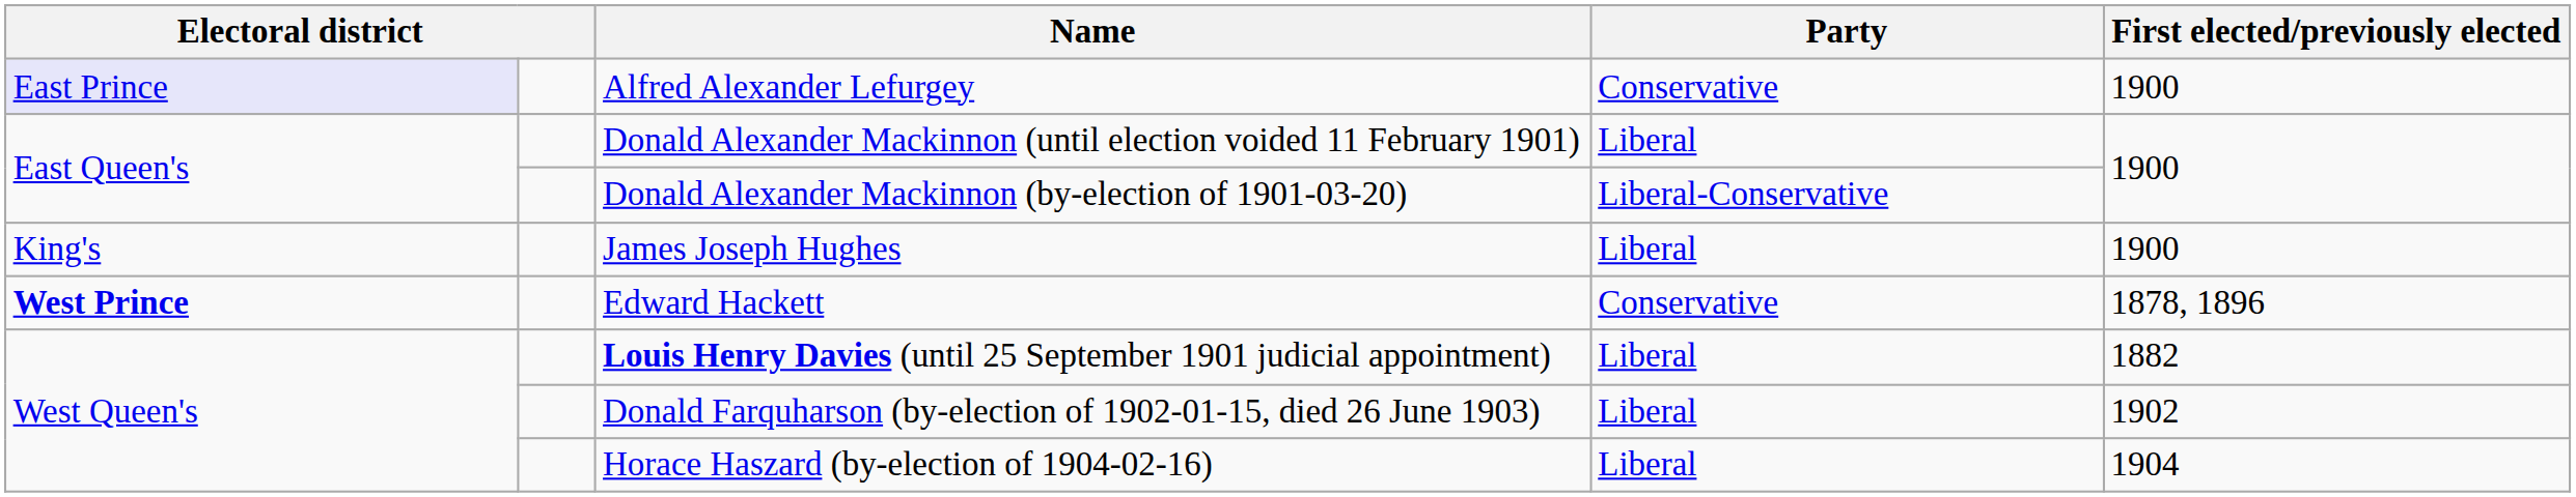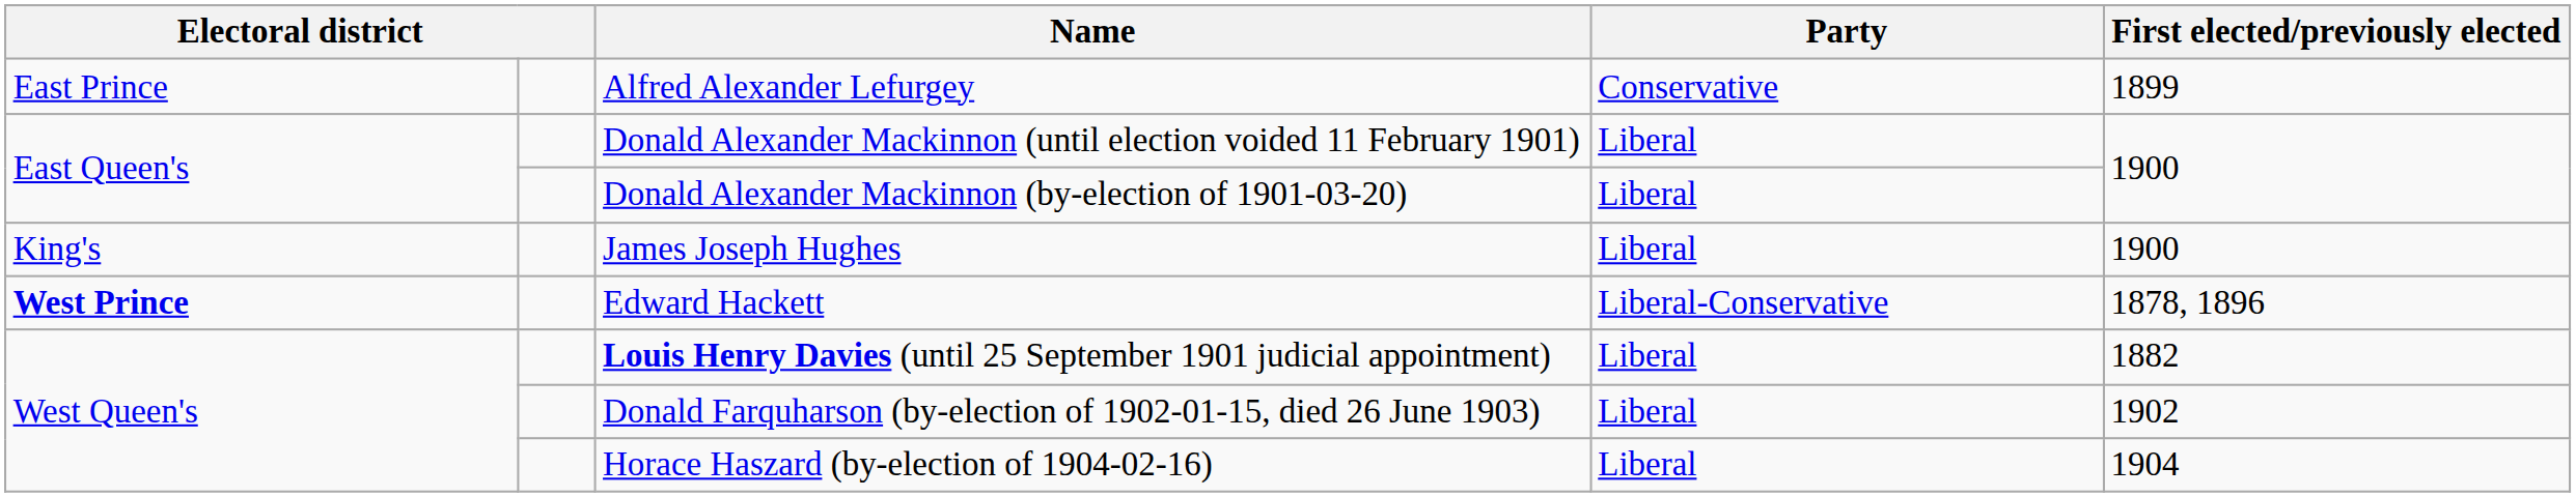Alfred Alexander Lefurgey | column 1: lavender background -> no background
Alfred Alexander Lefurgey | First elected/previously elected: 1900 -> 1899
Donald Alexander Mackinnon (by-election of 1901-03-20) | Party: Liberal-Conservative -> Liberal
Edward Hackett | Party: Conservative -> Liberal-Conservative
